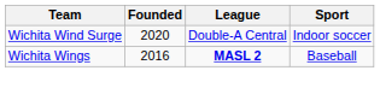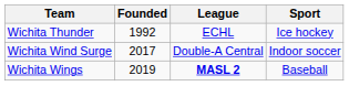+ row: Wichita Thunder | 1992 | ECHL | Ice hockey
Wichita Wind Surge | Founded: 2020 -> 2017
Wichita Wings | Founded: 2016 -> 2019
